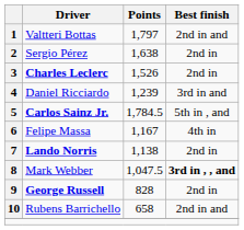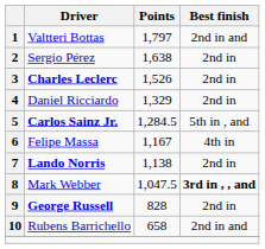4 | Points: 1,239 -> 1,329
4 | Best finish: 3rd in and -> 2nd in
5 | Points: 1,784.5 -> 1,284.5
